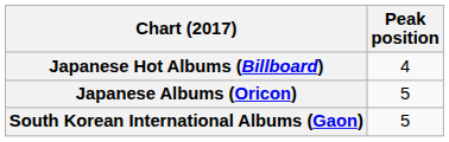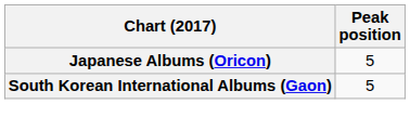- row: Japanese Hot Albums (Billboard) | 4
